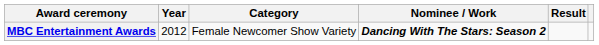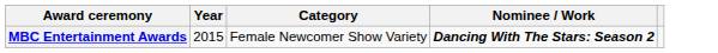- column: Result
MBC Entertainment Awards | Year: 2012 -> 2015
